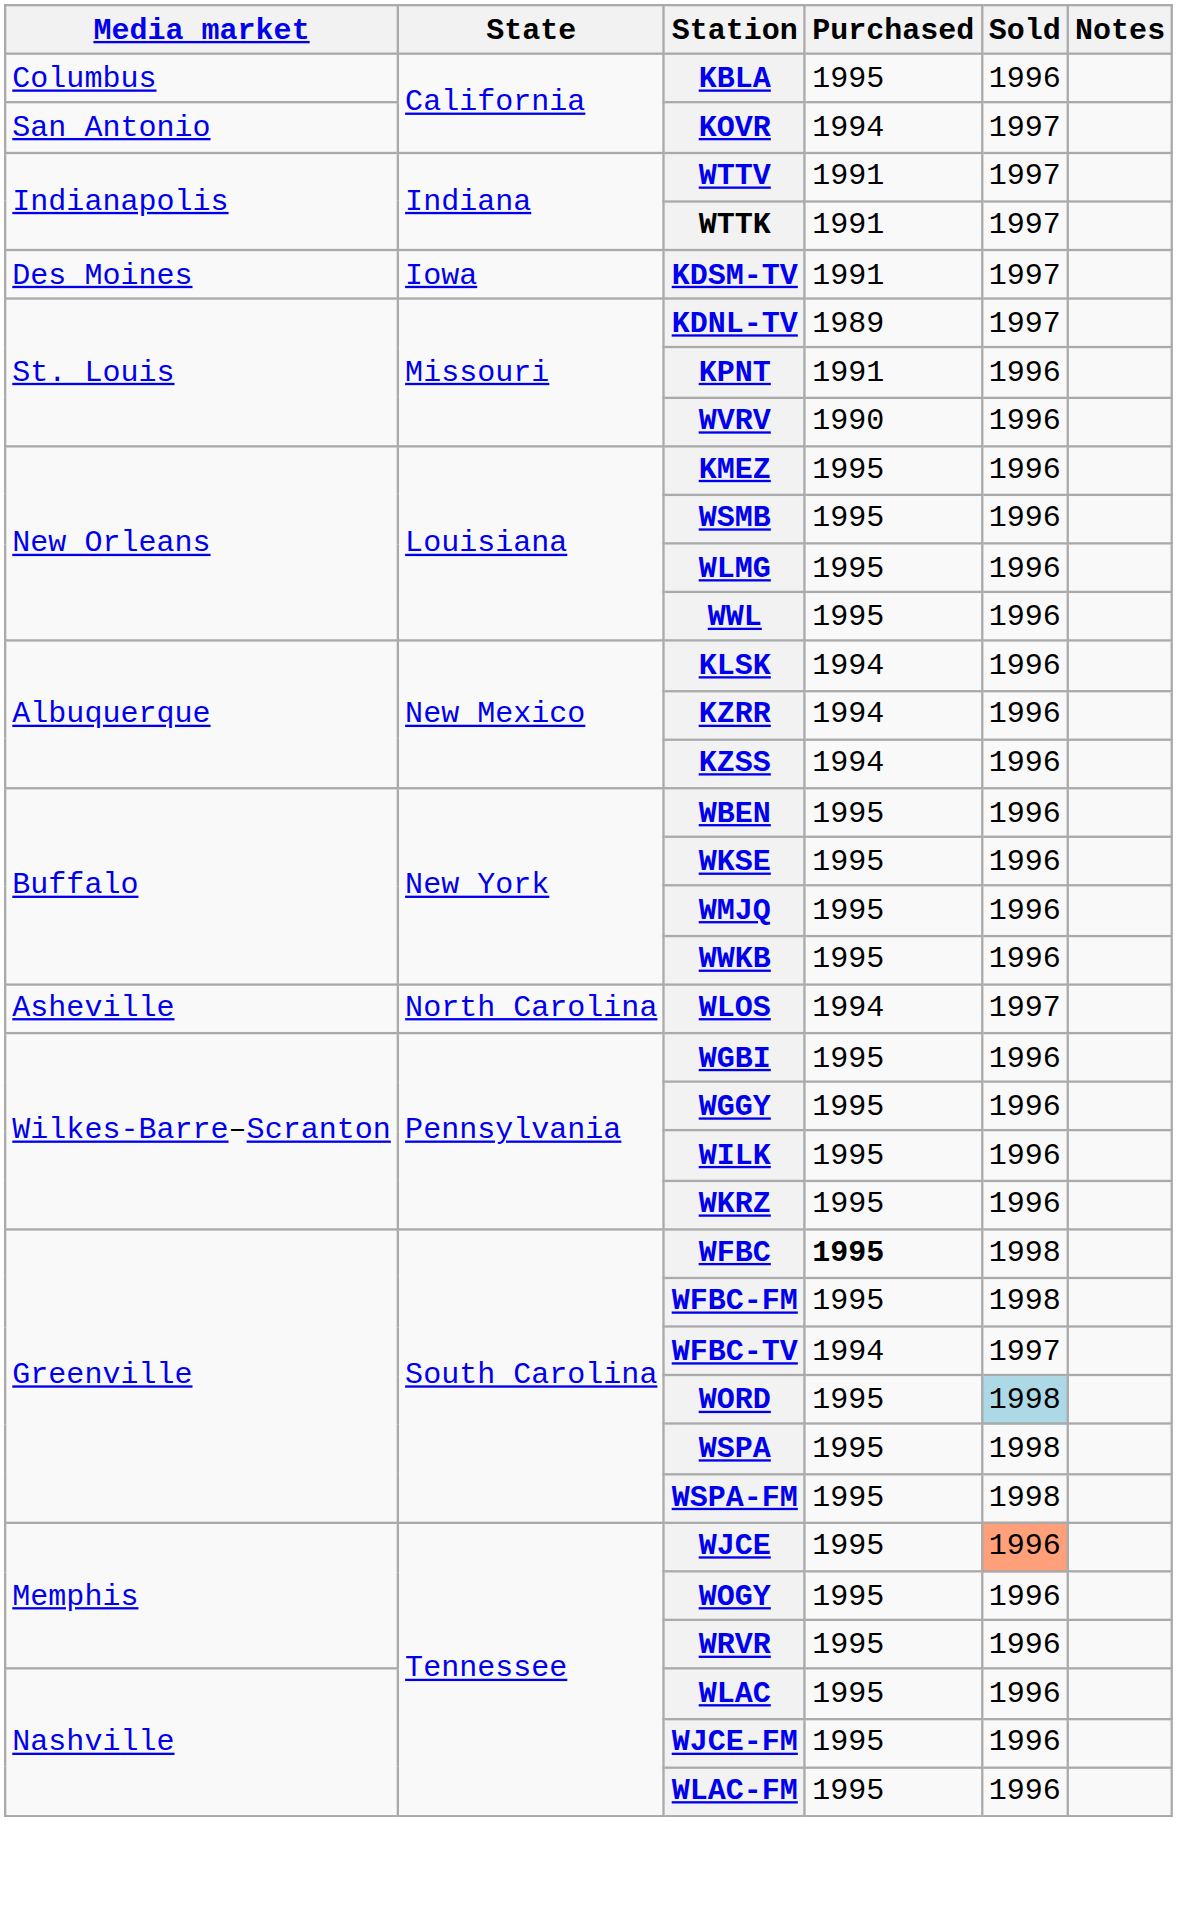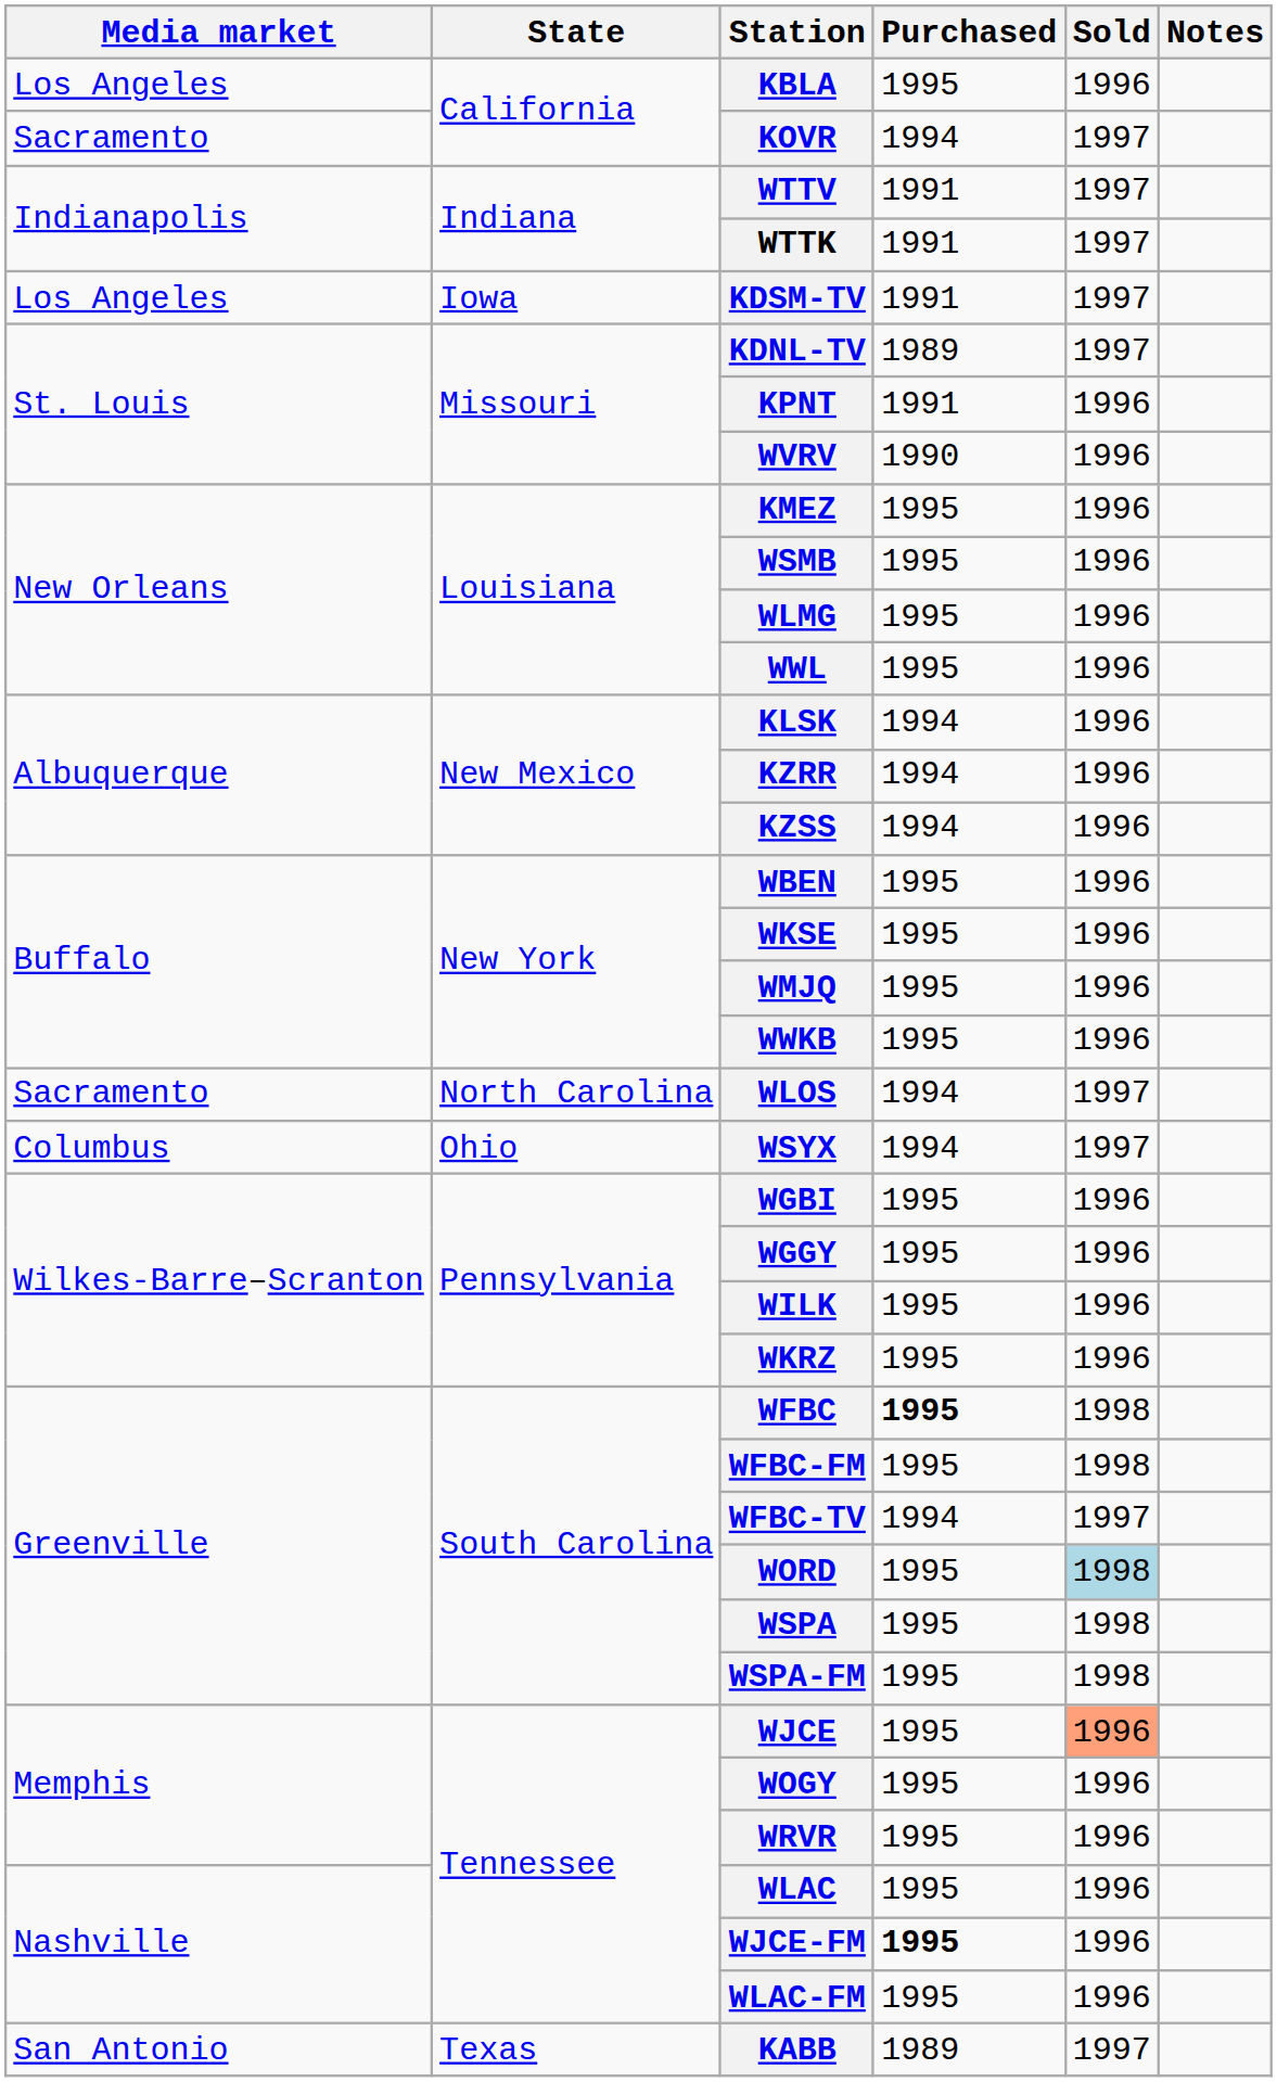KBLA | Media market: Columbus -> Los Angeles
KOVR | Media market: San Antonio -> Sacramento
KDSM-TV | Media market: Des Moines -> Los Angeles
WLOS | Media market: Asheville -> Sacramento
+ row: Columbus | Ohio | WSYX | 1994 | 1997
WJCE-FM | Purchased: normal -> bold
+ row: San Antonio | Texas | KABB | 1989 | 1997
